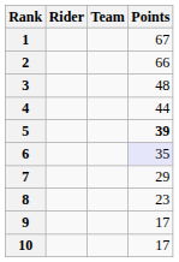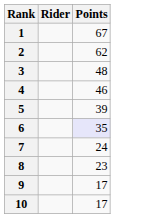- column: Team
2 | Points: 66 -> 62
4 | Points: 44 -> 46
5 | Points: bold -> normal
7 | Points: 29 -> 24
